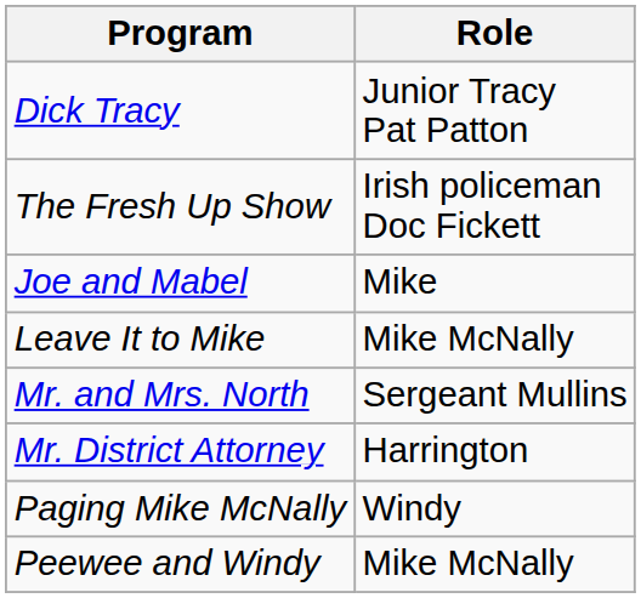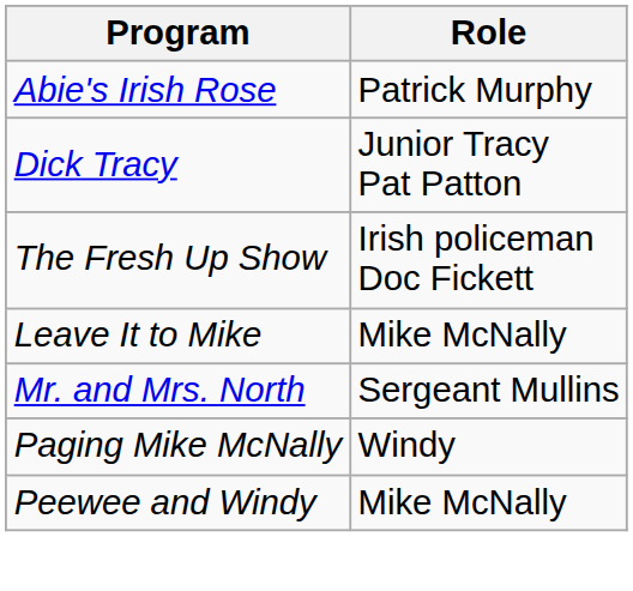+ row: Abie's Irish Rose | Patrick Murphy
- row: Joe and Mabel | Mike
- row: Mr. District Attorney | Harrington
